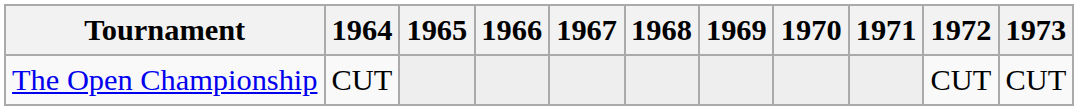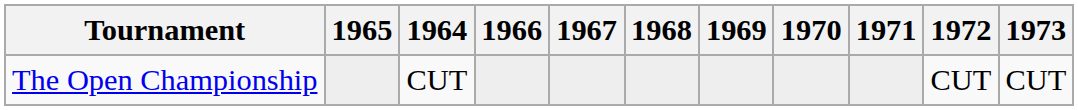columns swapped: 1964 <-> 1965
